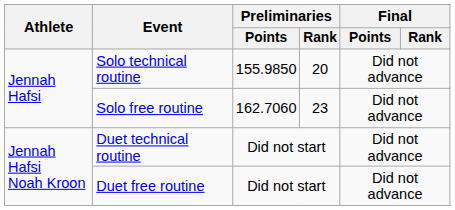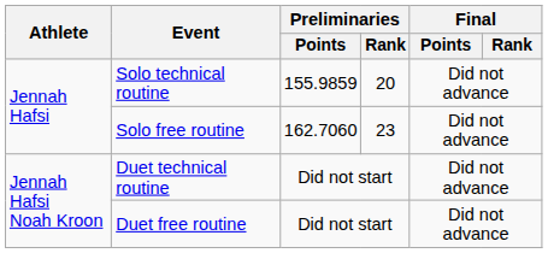Solo technical routine | Preliminaries / Points: 155.9850 -> 155.9859
